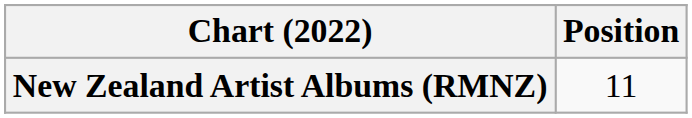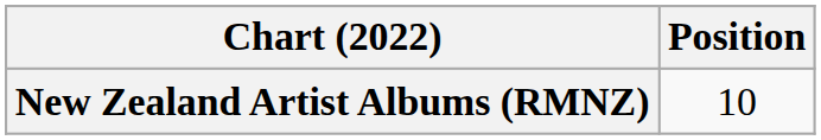New Zealand Artist Albums (RMNZ) | Position: 11 -> 10
